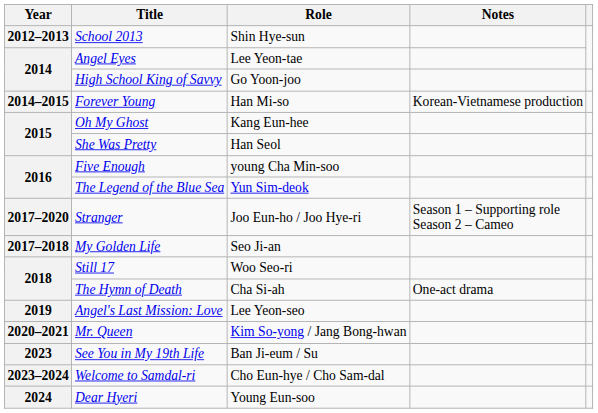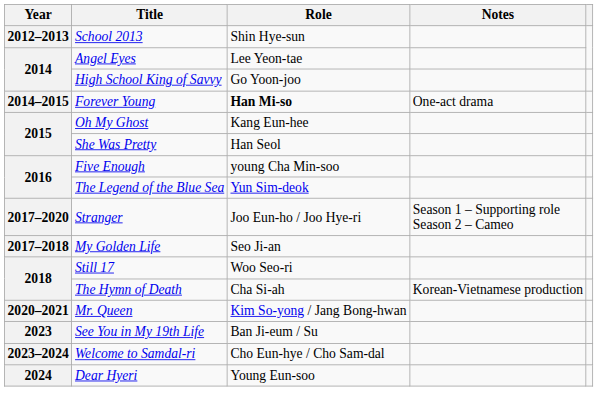Forever Young | Role: normal -> bold
Forever Young | Notes: Korean-Vietnamese production -> One-act drama
The Hymn of Death | Notes: One-act drama -> Korean-Vietnamese production
- row: 2019 | Angel's Last Mission: Love | Lee Yeon-seo
